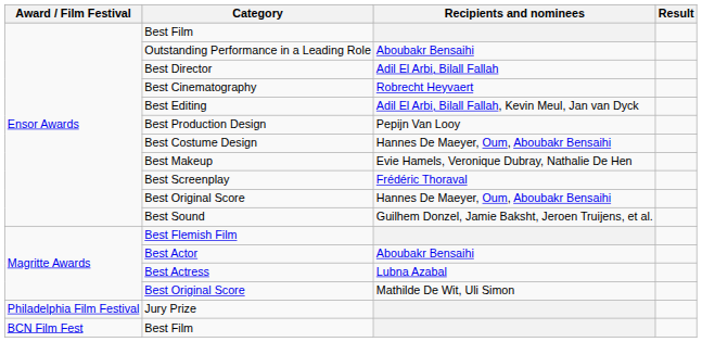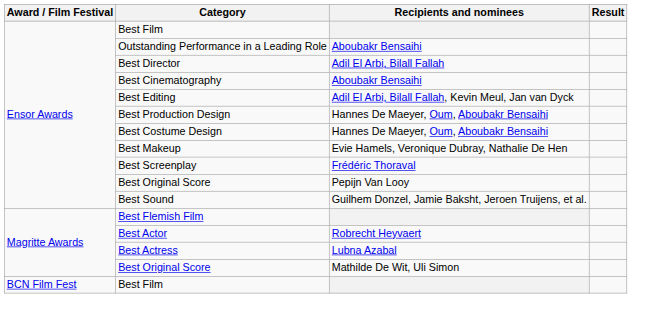Best Cinematography | Recipients and nominees: Robrecht Heyvaert -> Aboubakr Bensaihi
Best Production Design | Recipients and nominees: Pepijn Van Looy -> Hannes De Maeyer, Oum, Aboubakr Bensaihi
Ensor Awards / Best Original Score | Recipients and nominees: Hannes De Maeyer, Oum, Aboubakr Bensaihi -> Pepijn Van Looy
Best Actor | Recipients and nominees: Aboubakr Bensaihi -> Robrecht Heyvaert
- row: Philadelphia Film Festival | Jury Prize
